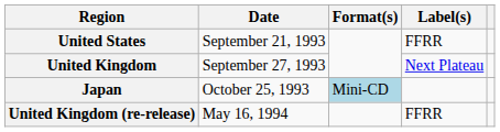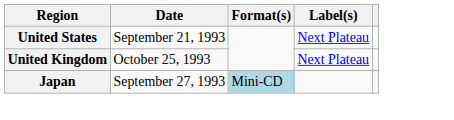United States | Label(s): FFRR -> Next Plateau
United Kingdom | Date: September 27, 1993 -> October 25, 1993
Japan | Date: October 25, 1993 -> September 27, 1993
- row: United Kingdom (re-release) | May 16, 1994 | FFRR
